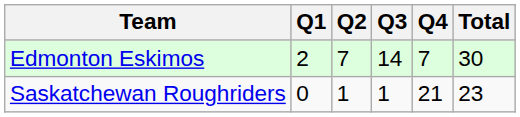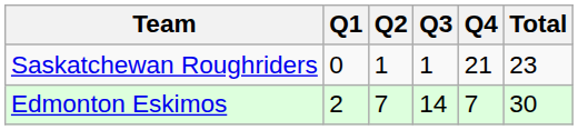rows swapped: Saskatchewan Roughriders <-> Edmonton Eskimos
